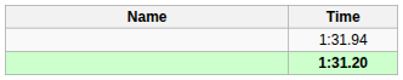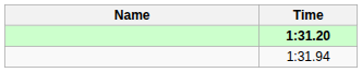rows swapped: 1:31.20 <-> 1:31.94
